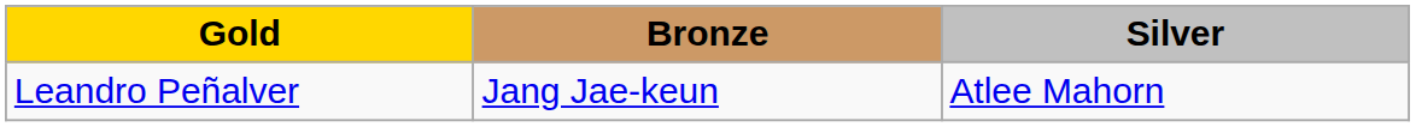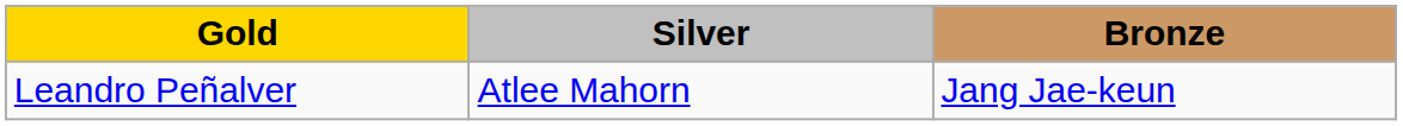columns swapped: Silver <-> Bronze
